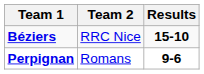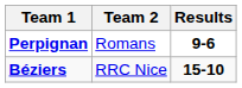rows swapped: Béziers <-> Perpignan
